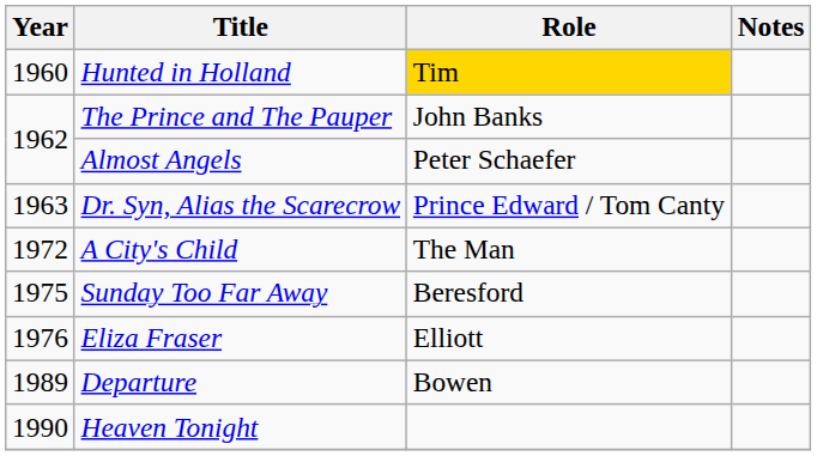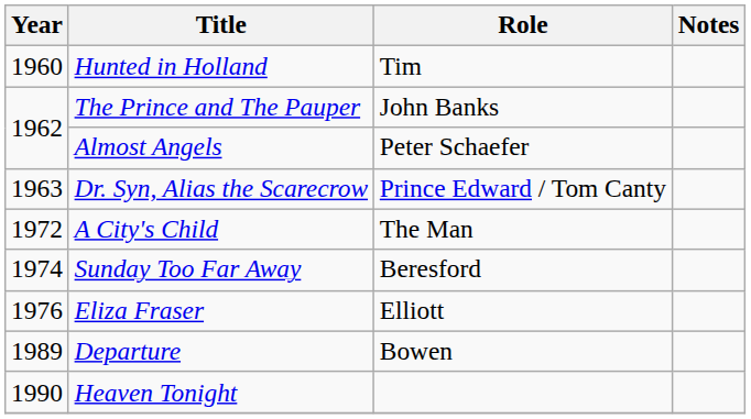Hunted in Holland | Role: gold background -> no background
Sunday Too Far Away | Year: 1975 -> 1974
